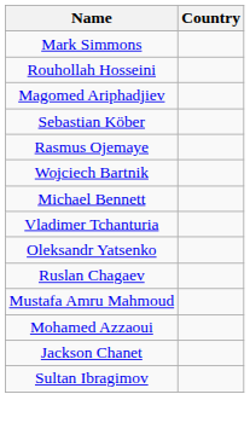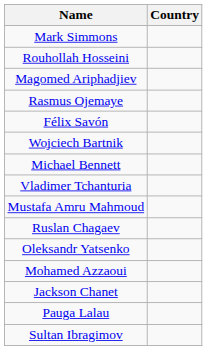- row: Sebastian Köber
+ row: Félix Savón
rows swapped: Mustafa Amru Mahmoud <-> Oleksandr Yatsenko
+ row: Pauga Lalau
